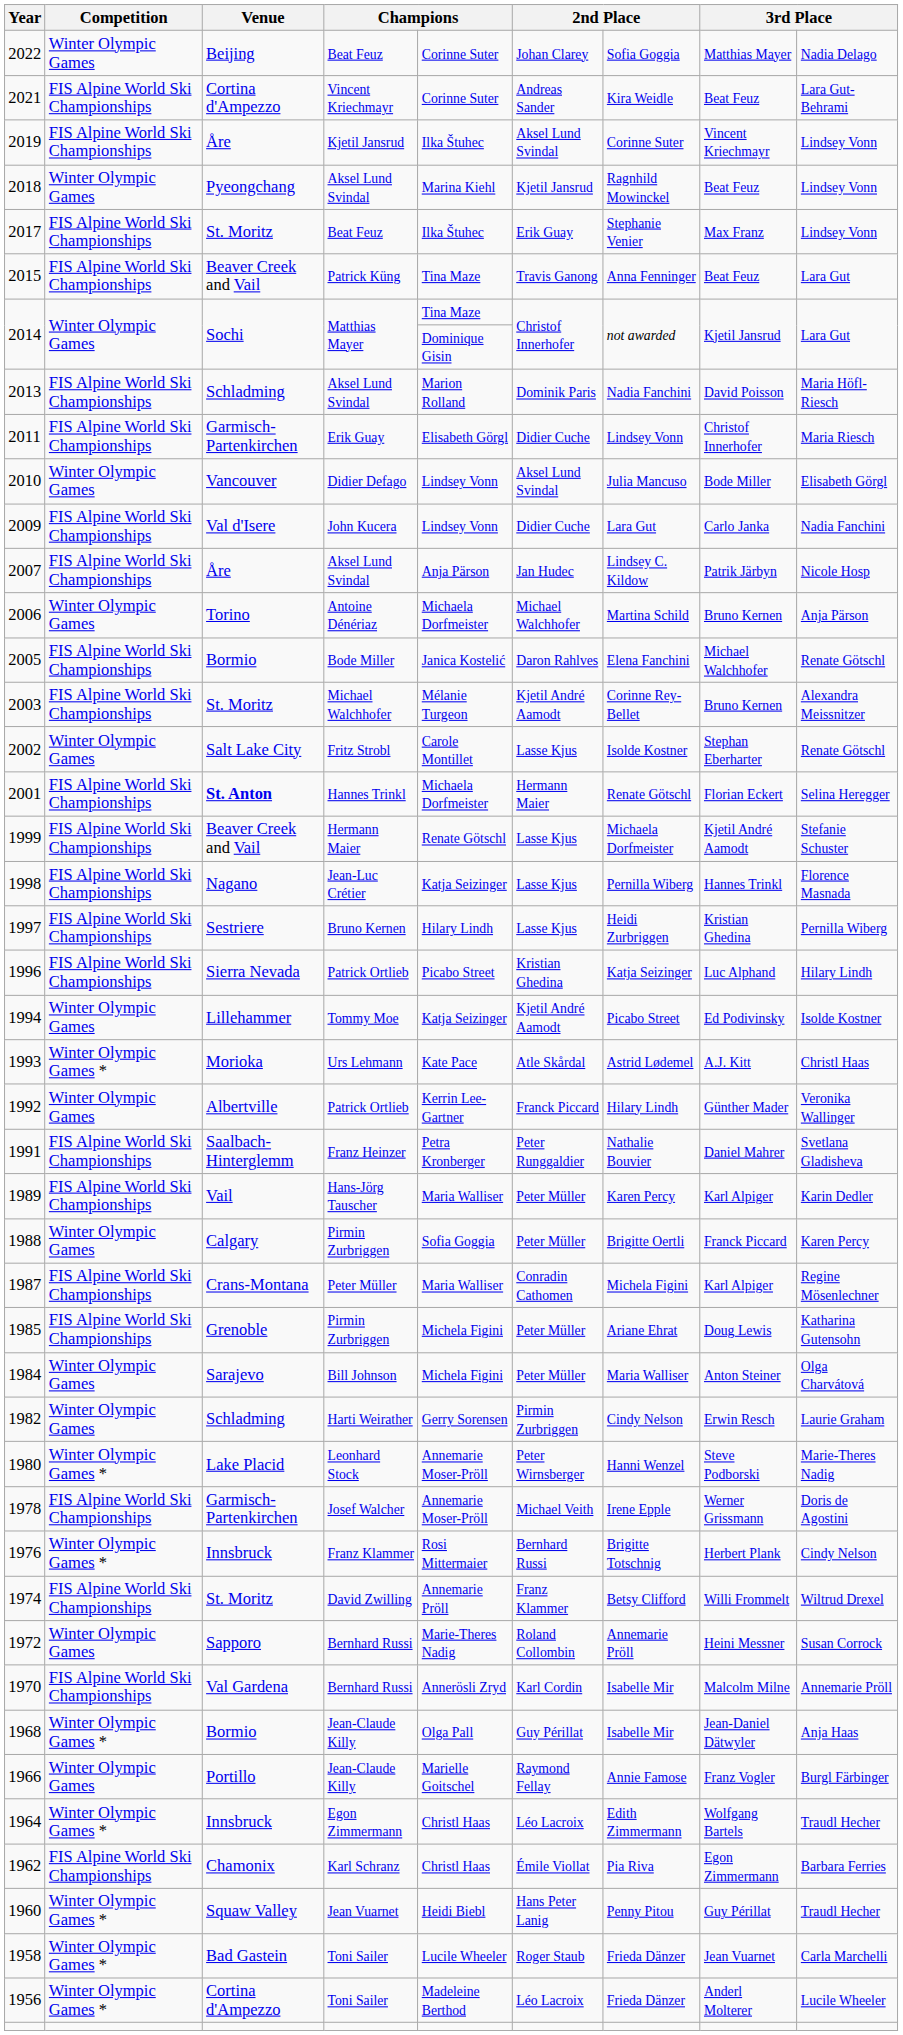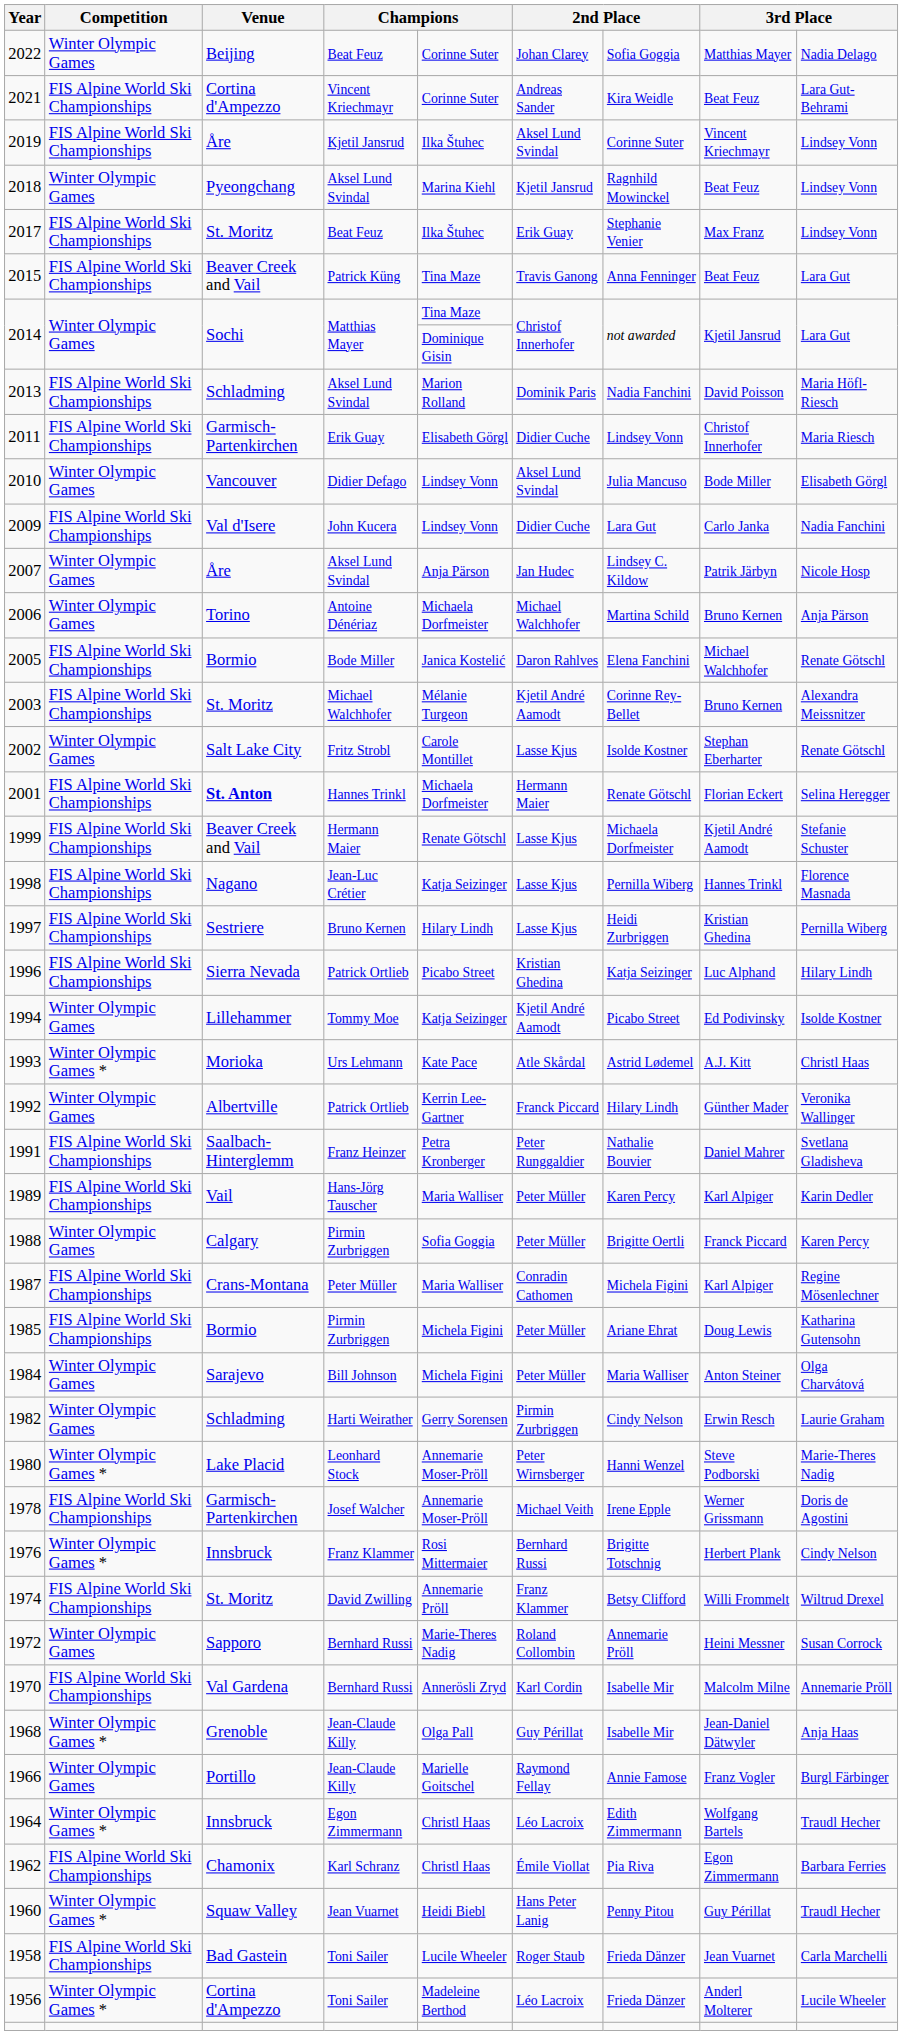2007 | Competition: FIS Alpine World Ski Championships -> Winter Olympic Games
1985 | Venue: Grenoble -> Bormio
1968 | Venue: Bormio -> Grenoble
1958 | Competition: Winter Olympic Games * -> FIS Alpine World Ski Championships
